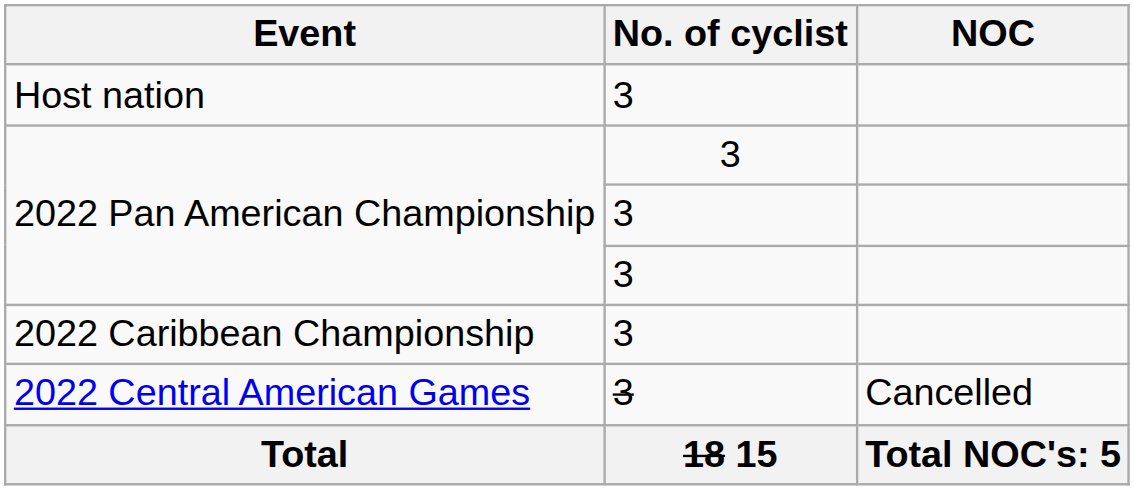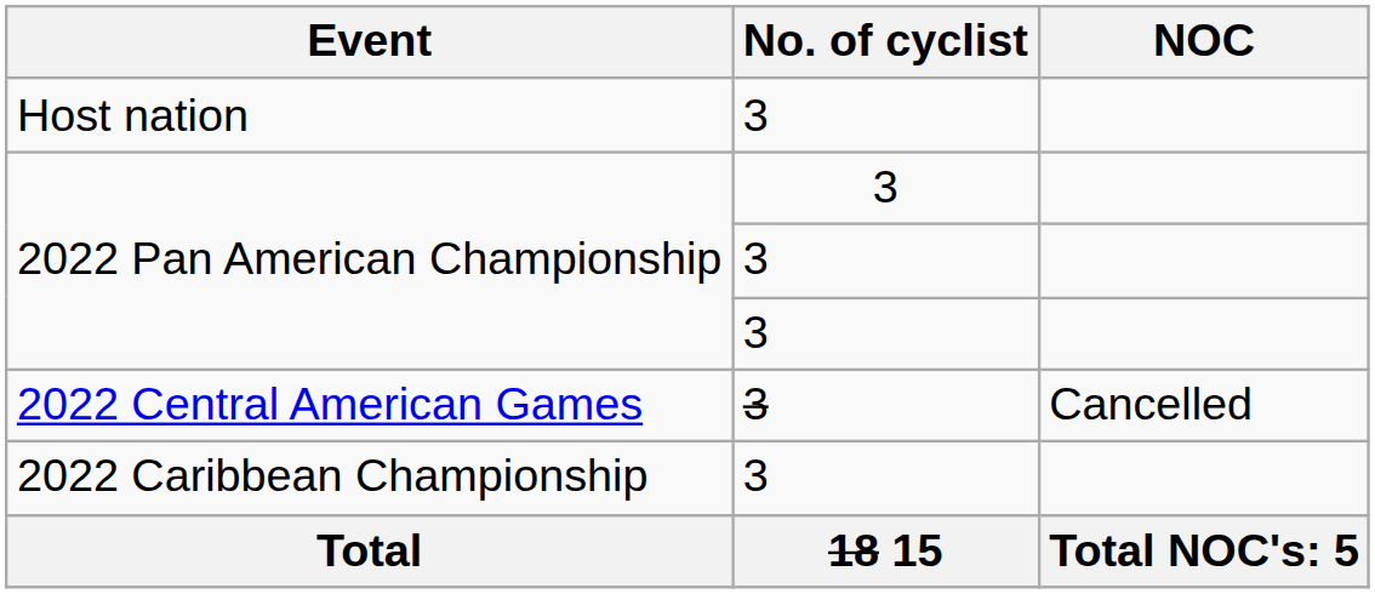rows swapped: 2022 Caribbean Championship <-> 2022 Central American Games
